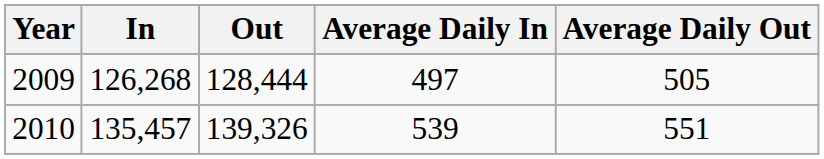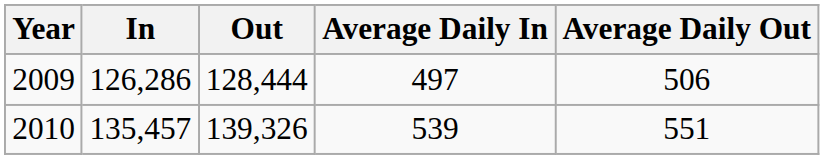2009 | In: 126,268 -> 126,286
2009 | Average Daily Out: 505 -> 506
